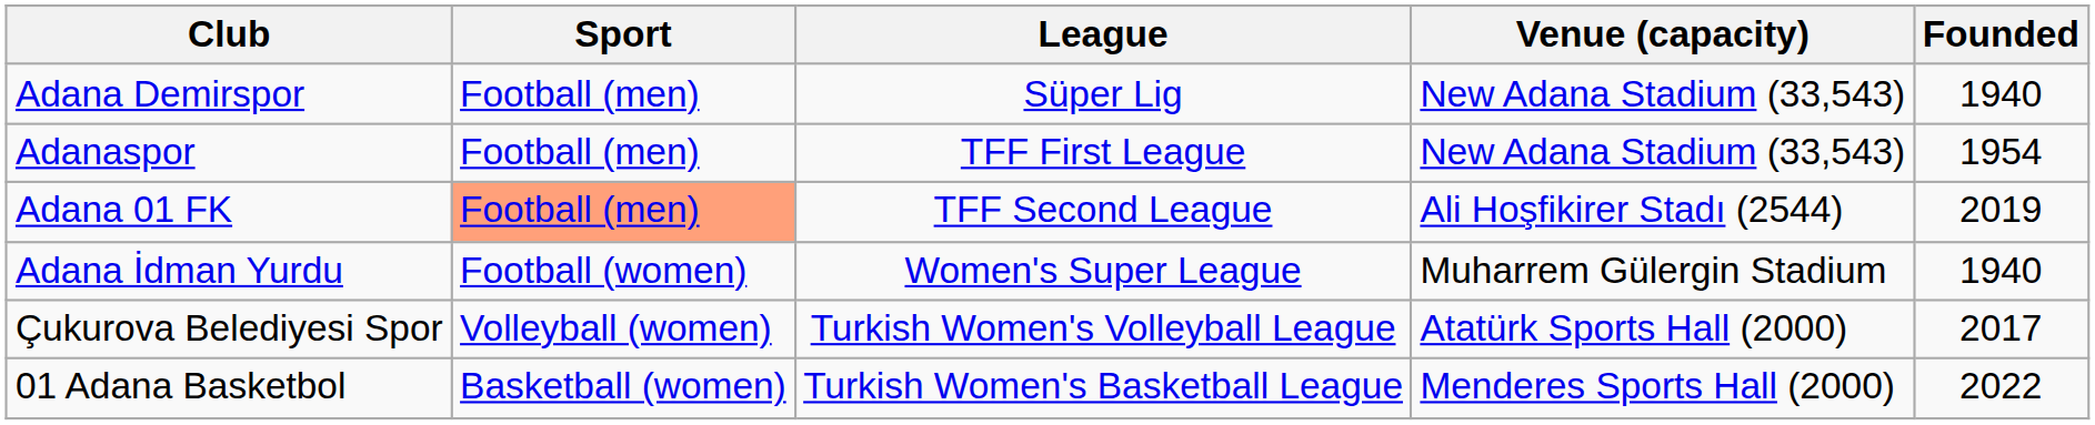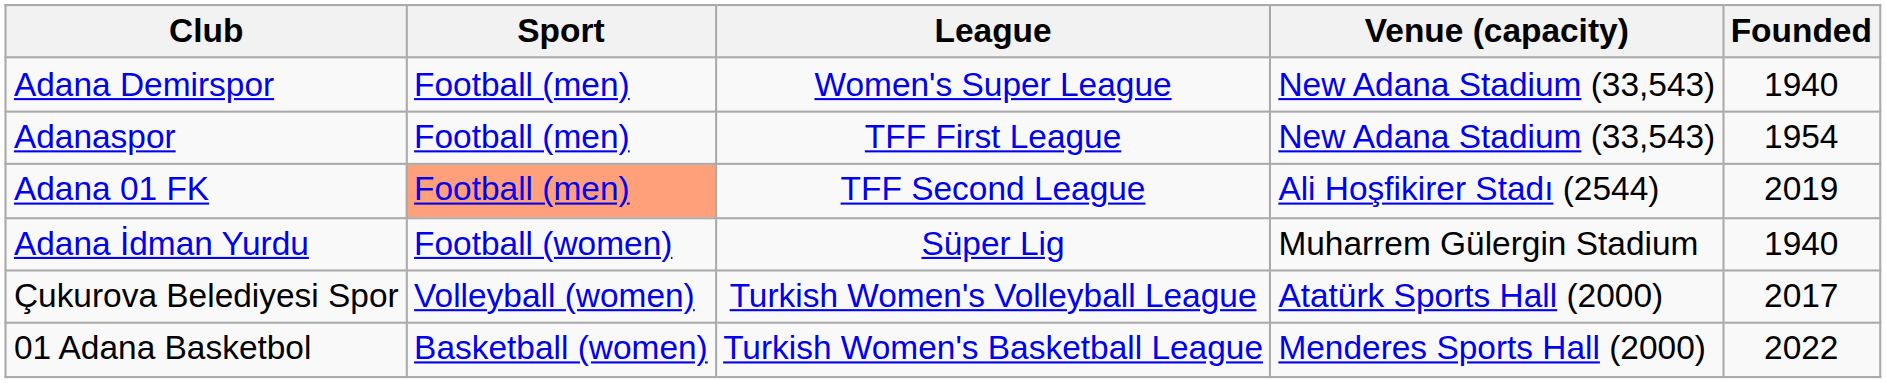Adana Demirspor | League: Süper Lig -> Women's Super League
Adana İdman Yurdu | League: Women's Super League -> Süper Lig
